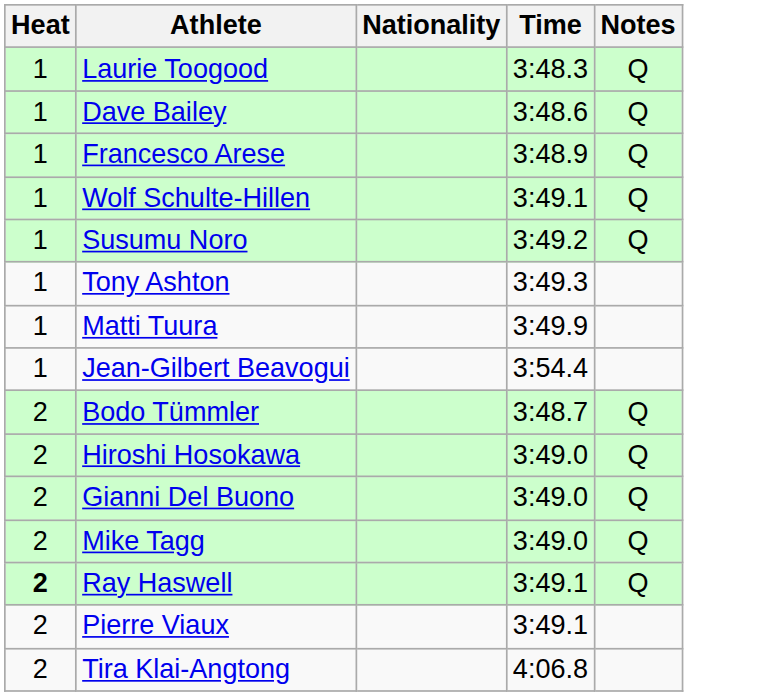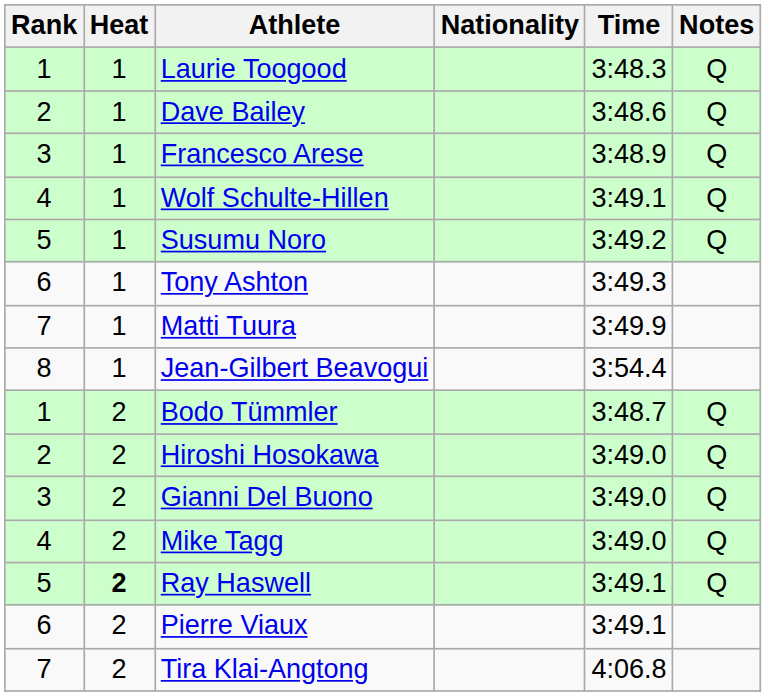+ column: Rank | 1 | 2 | 3 | 4 | 5 | 6 | 7 | 8 | 1 | 2 | 3 | 4 | 5 | 6 | 7
